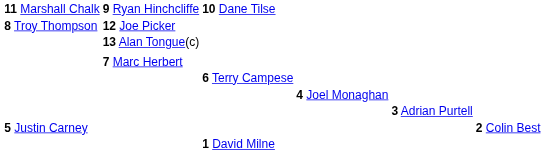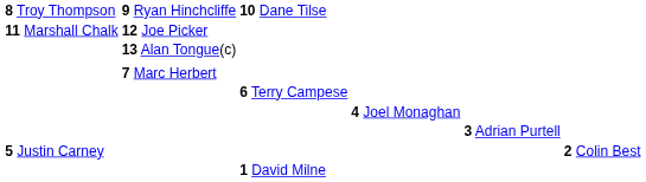9 Ryan Hinchcliffe | column 1: 11 Marshall Chalk -> 8 Troy Thompson
12 Joe Picker | column 1: 8 Troy Thompson -> 11 Marshall Chalk
